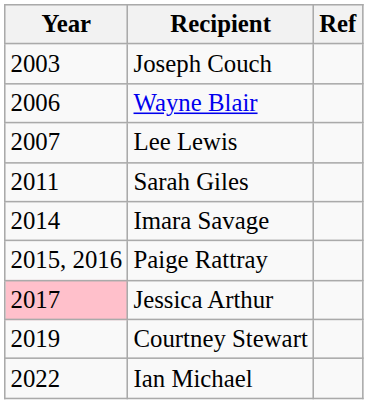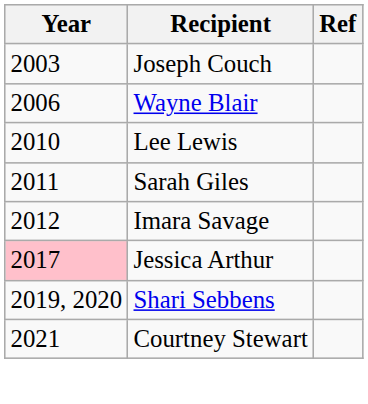Lee Lewis | Year: 2007 -> 2010
Imara Savage | Year: 2014 -> 2012
- row: 2015, 2016 | Paige Rattray
+ row: 2019, 2020 | Shari Sebbens
Courtney Stewart | Year: 2019 -> 2021
- row: 2022 | Ian Michael
